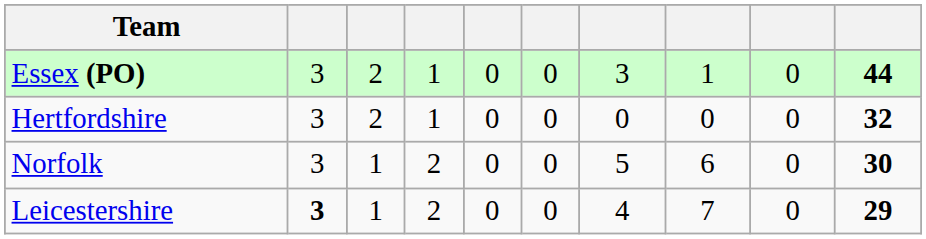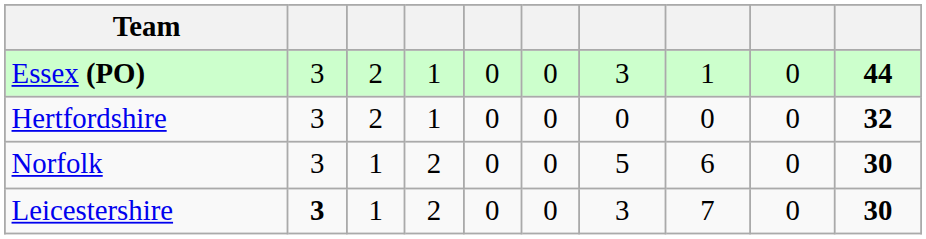Leicestershire | column 7: 4 -> 3
Leicestershire | column 10: 29 -> 30
